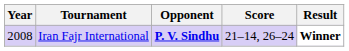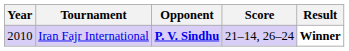Iran Fajr International | Year: 2008 -> 2010
